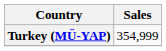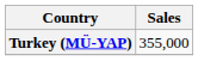Turkey (MÜ-YAP) | Sales: 354,999 -> 355,000
